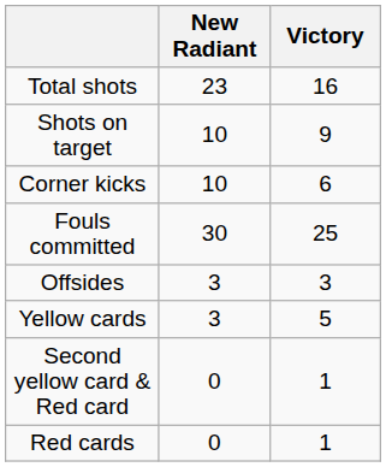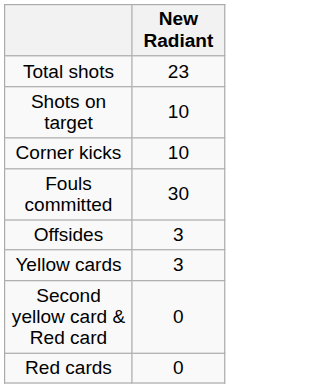- column: Victory | 16 | 9 | 6 | 25 | 3 | 5 | 1 | 1
